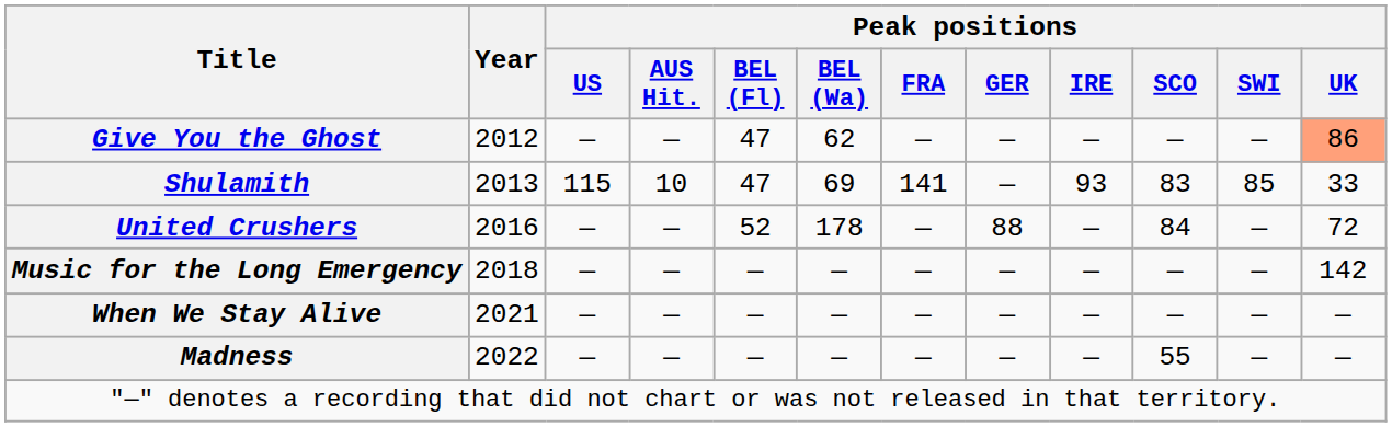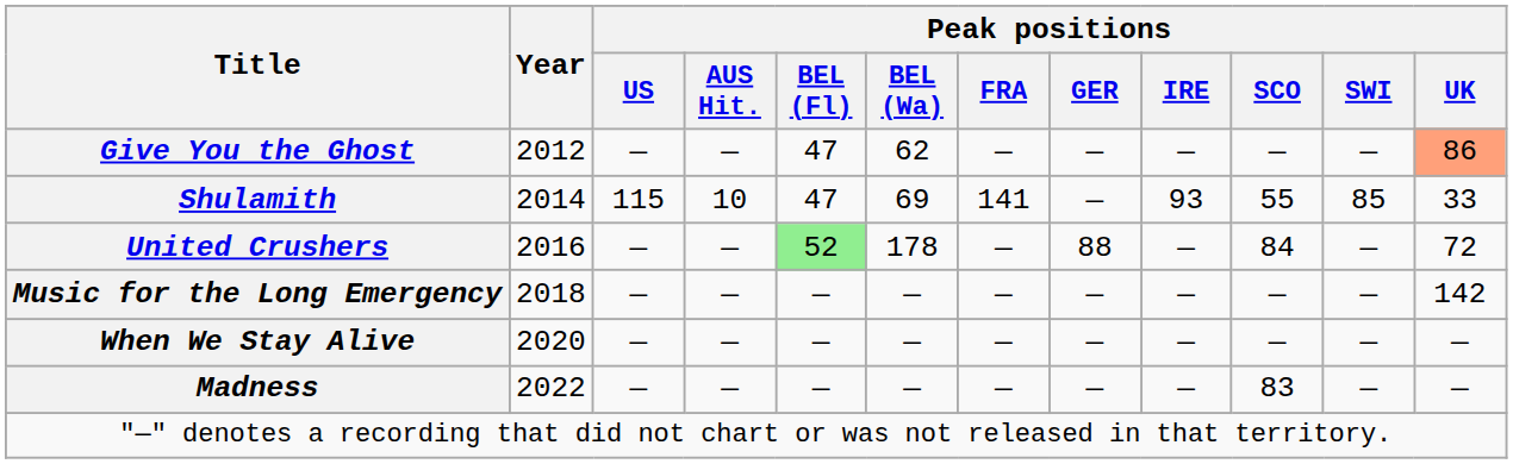Shulamith | Year: 2013 -> 2014
Shulamith | Peak positions / SCO: 83 -> 55
United Crushers | Peak positions / BEL (Fl): no background -> lightgreen background
When We Stay Alive | Year: 2021 -> 2020
Madness | Peak positions / SCO: 55 -> 83
